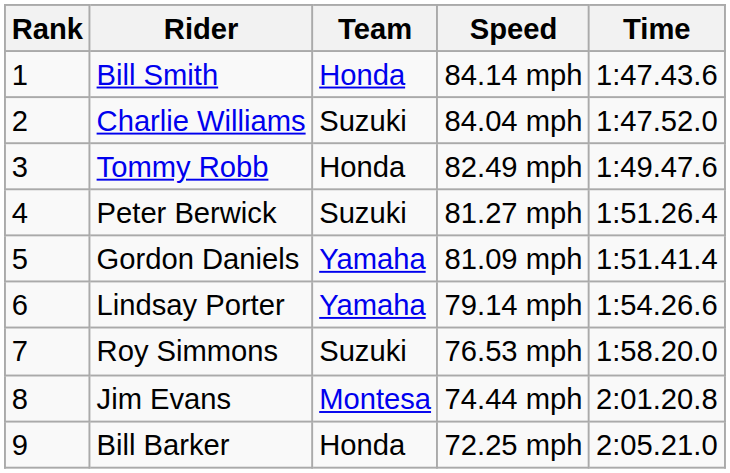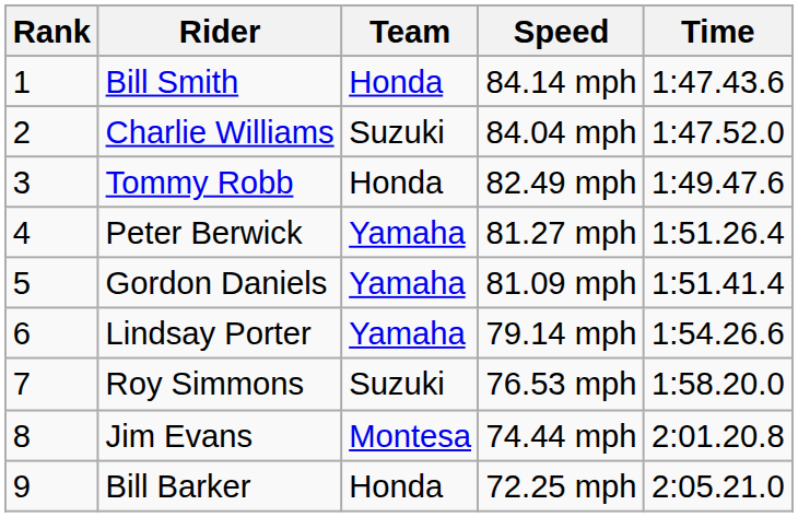Peter Berwick | Team: Suzuki -> Yamaha
